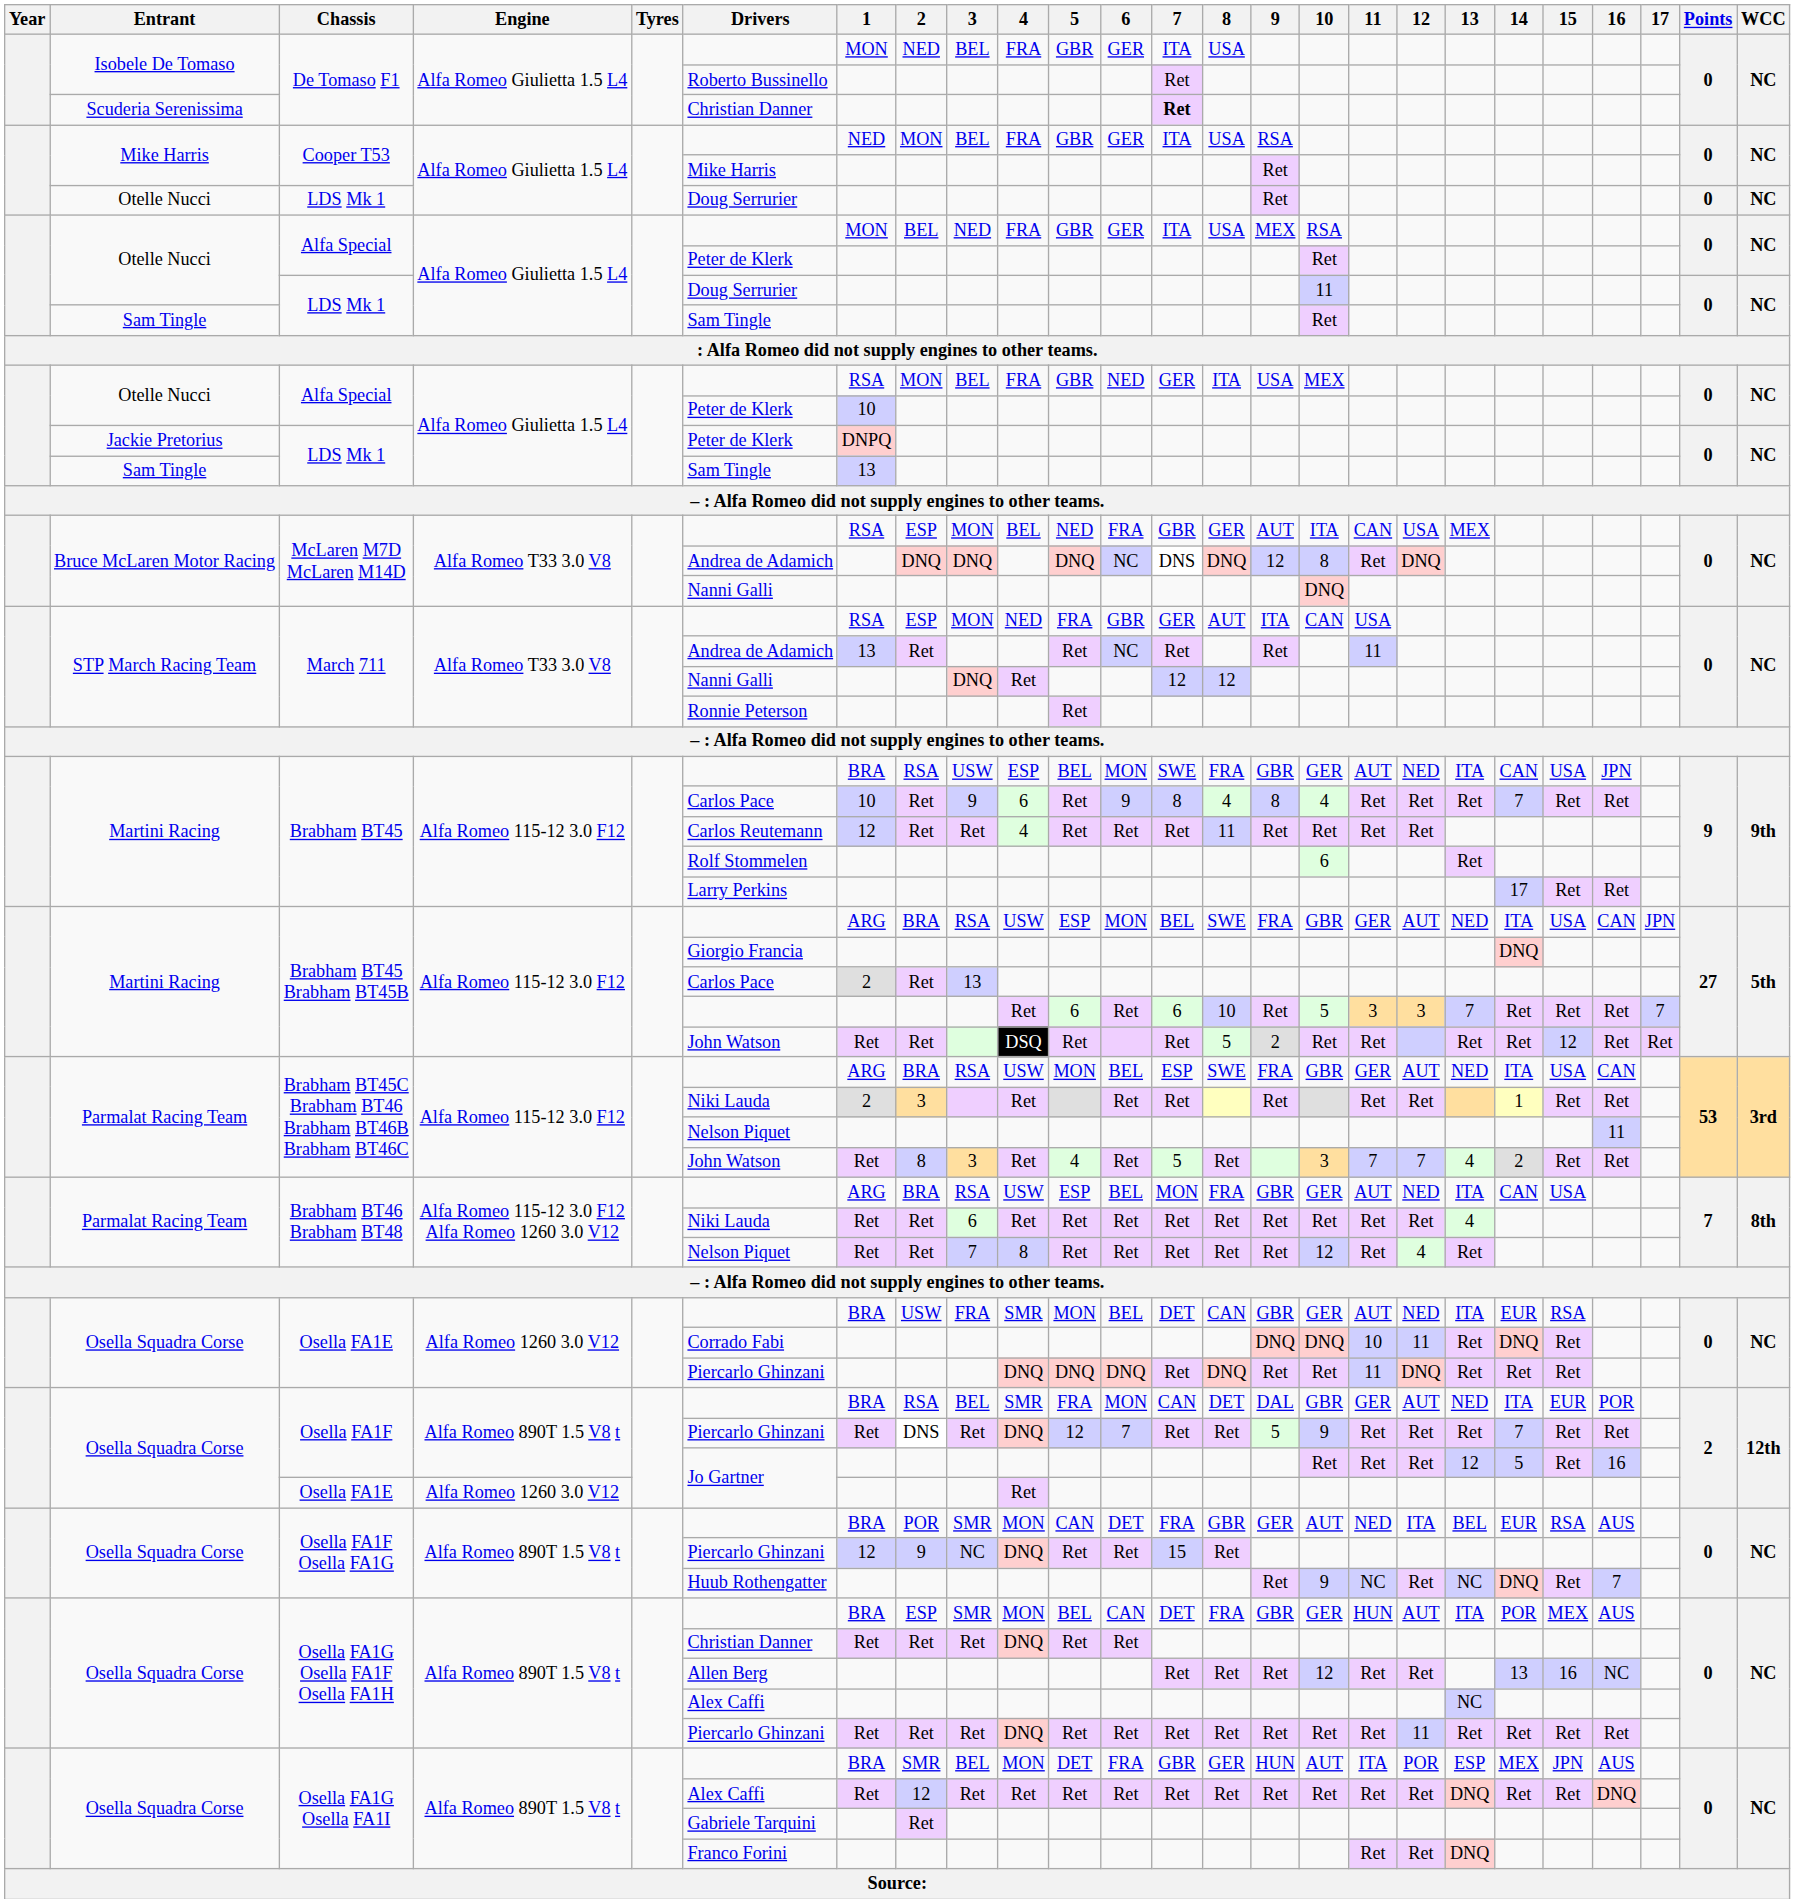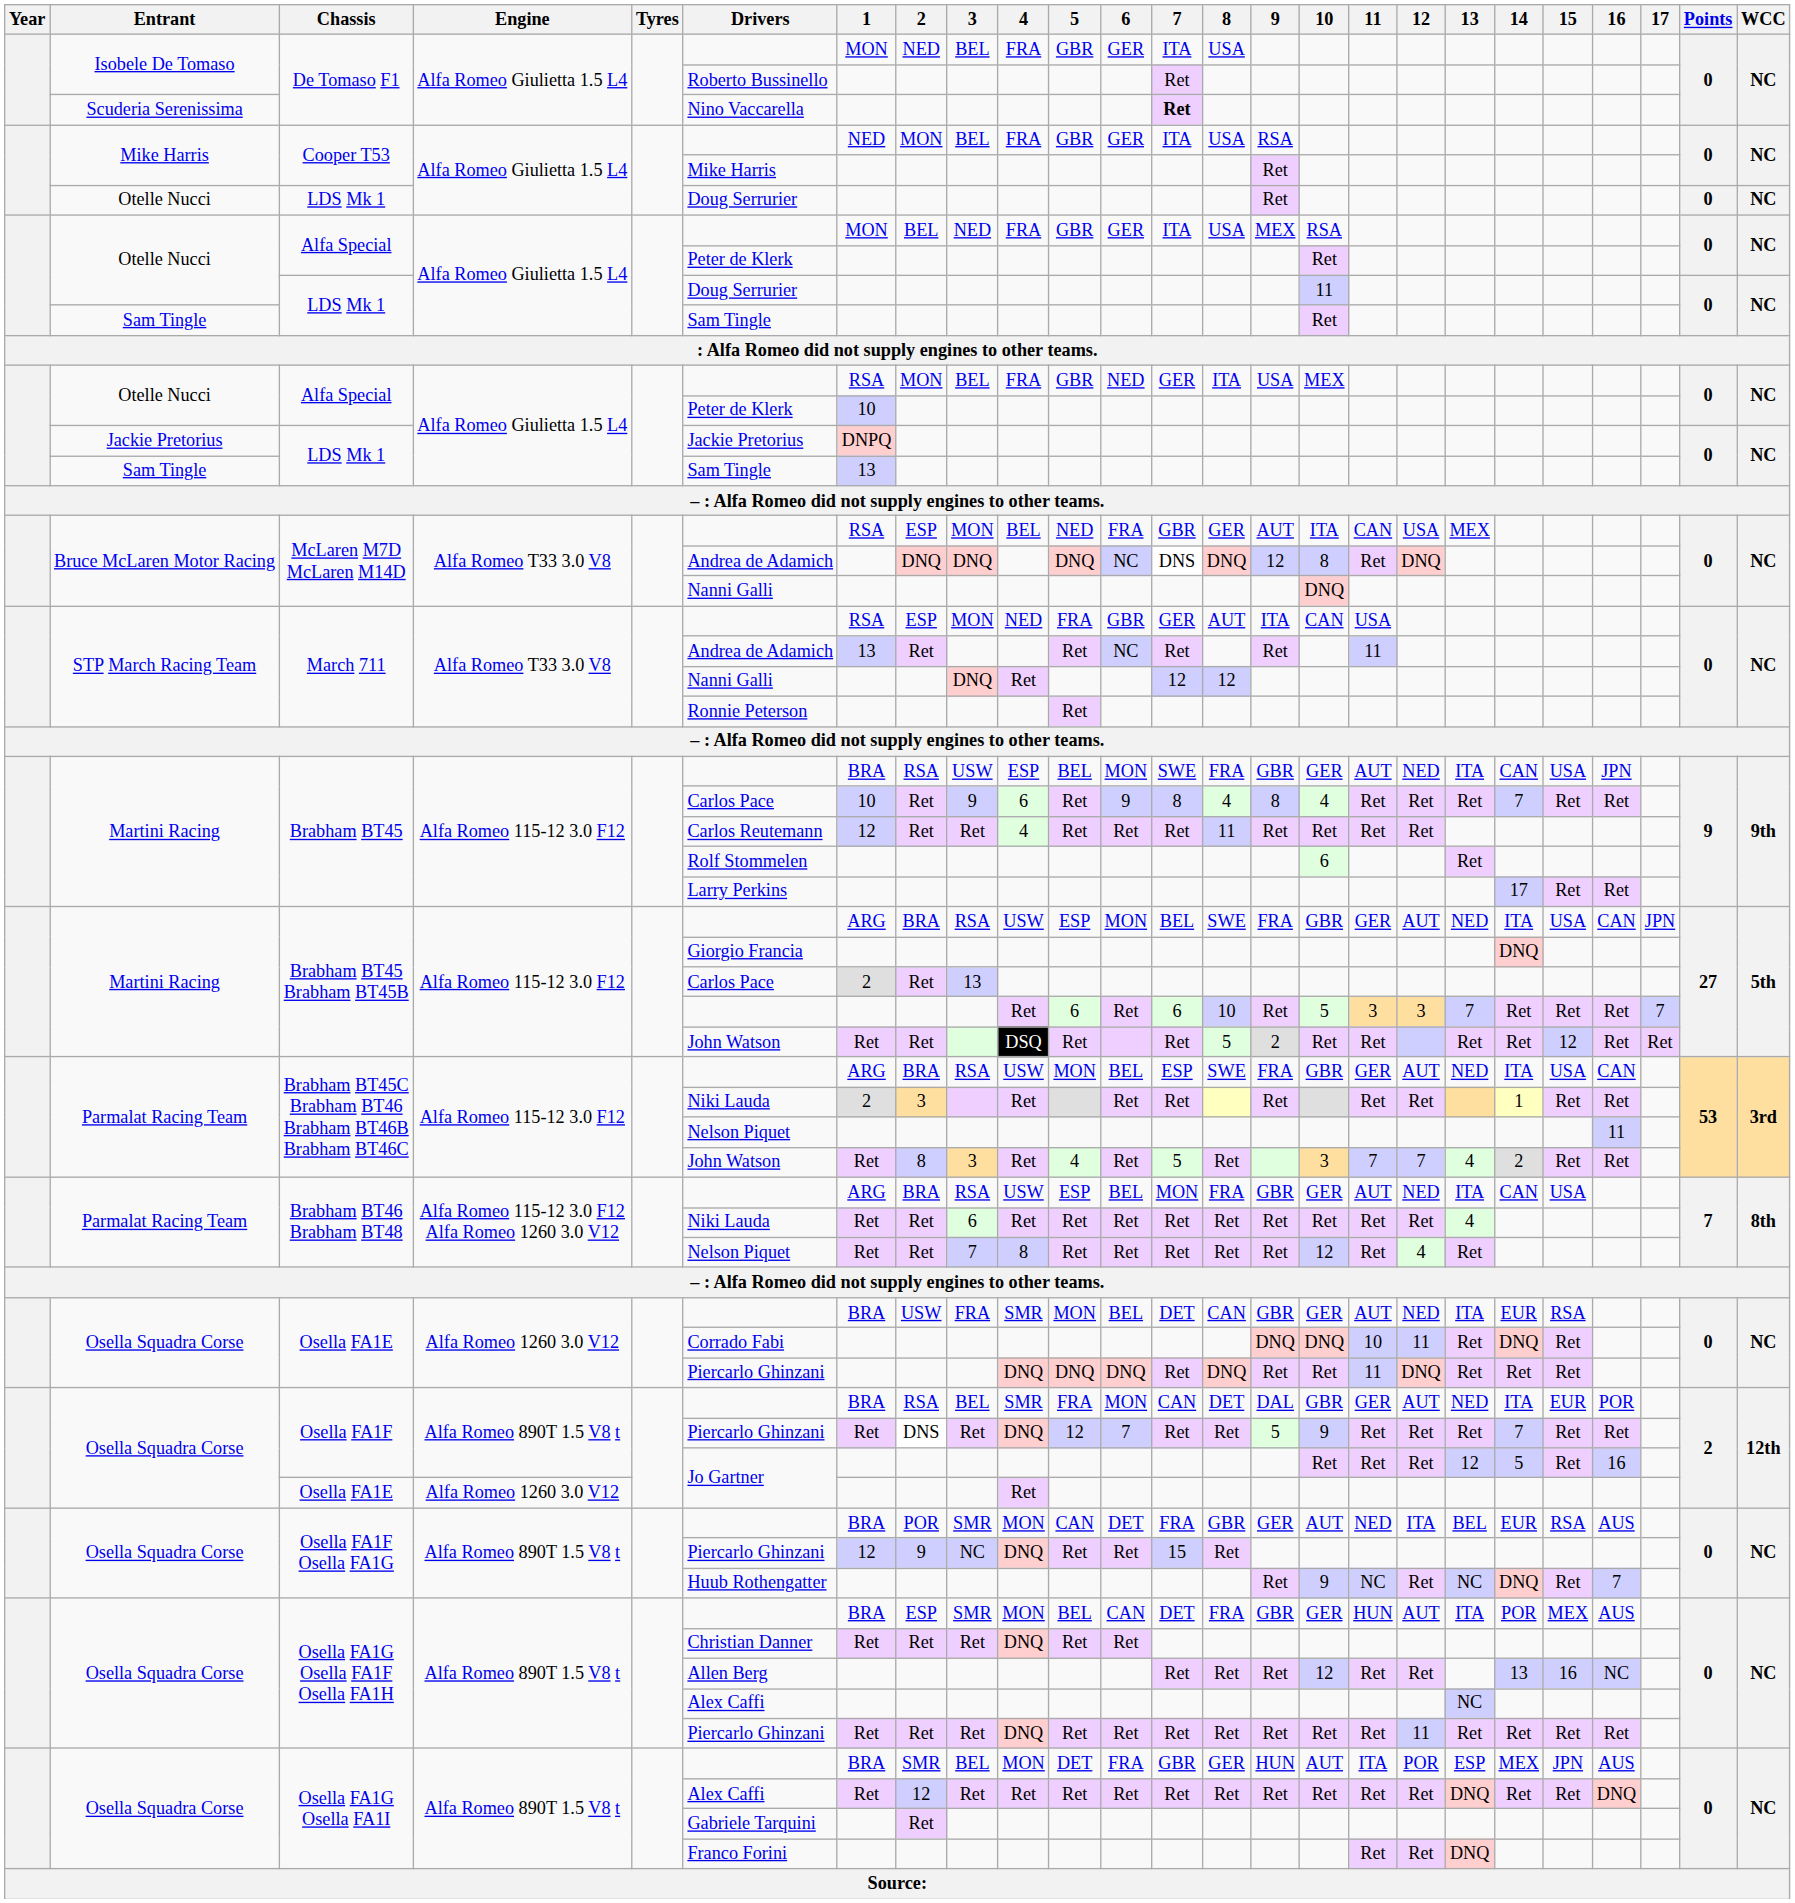Scuderia Serenissima / De Tomaso F1 | Drivers: Christian Danner -> Nino Vaccarella
Jackie Pretorius / LDS Mk 1 | Drivers: Peter de Klerk -> Jackie Pretorius
